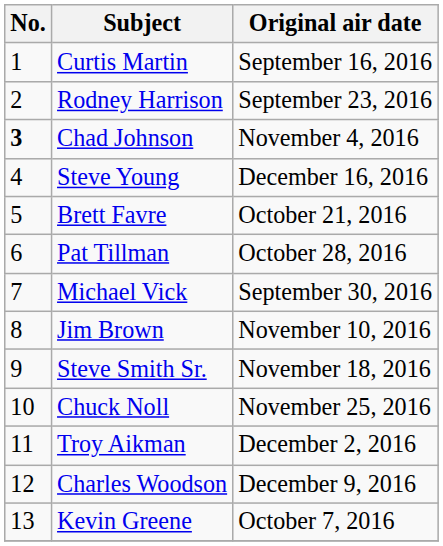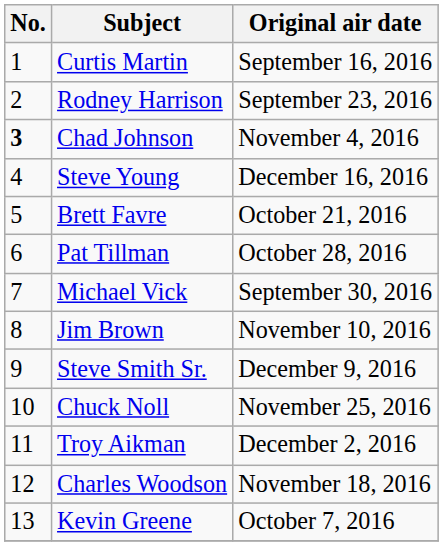Steve Smith Sr. | Original air date: November 18, 2016 -> December 9, 2016
Charles Woodson | Original air date: December 9, 2016 -> November 18, 2016
